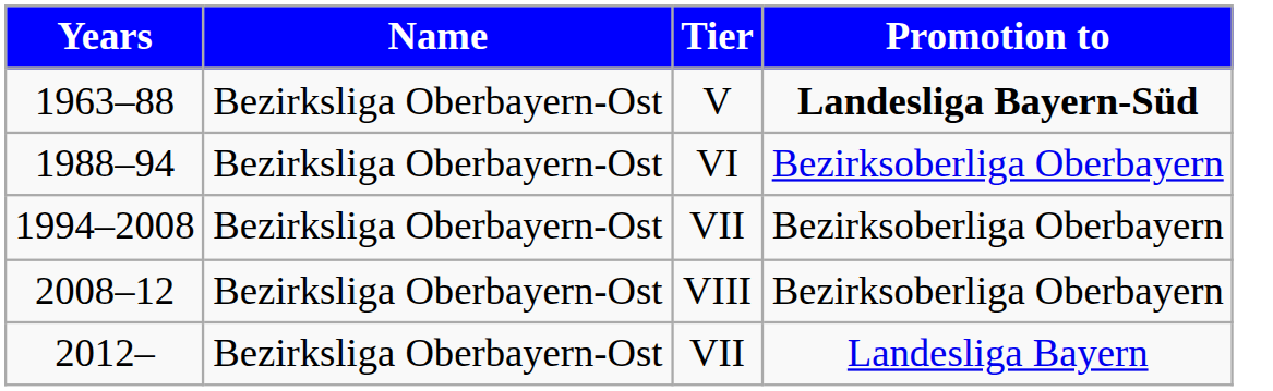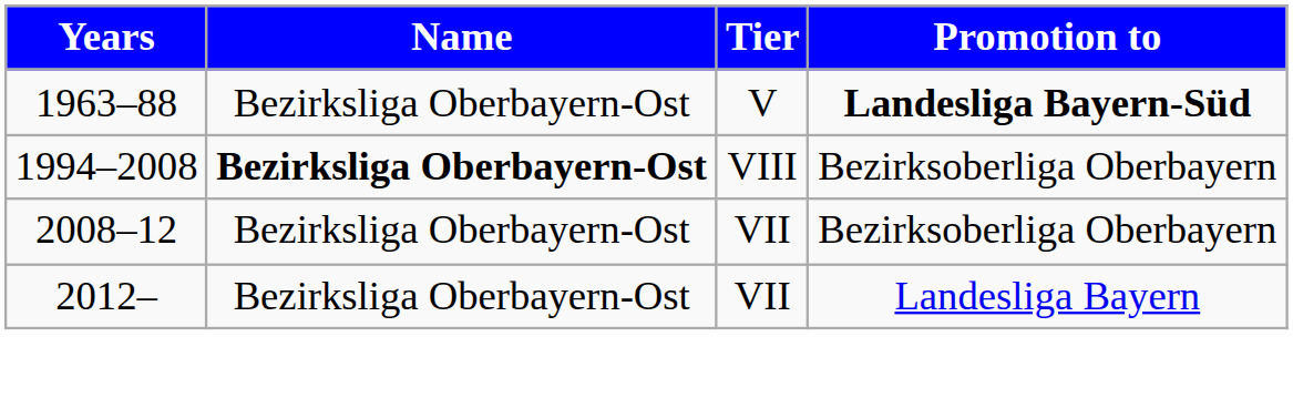- row: 1988–94 | Bezirksliga Oberbayern-Ost | VI | Bezirksoberliga Oberbayern
1994–2008 | Name: normal -> bold
1994–2008 | Tier: VII -> VIII
2008–12 | Tier: VIII -> VII
